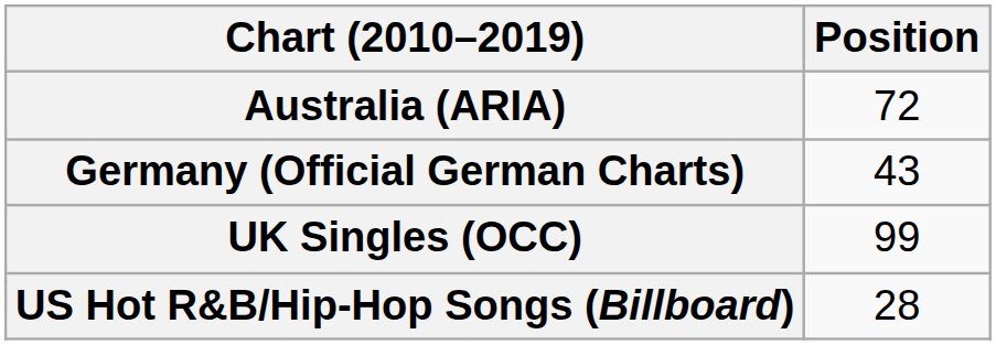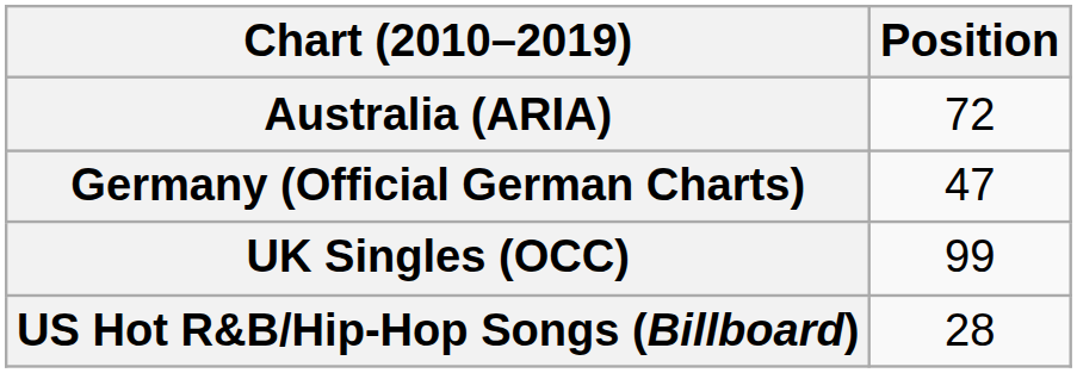Germany (Official German Charts) | Position: 43 -> 47
